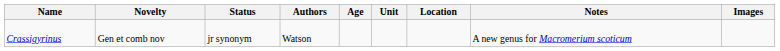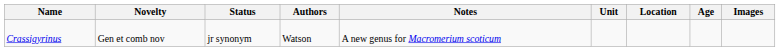columns swapped: Age <-> Notes
